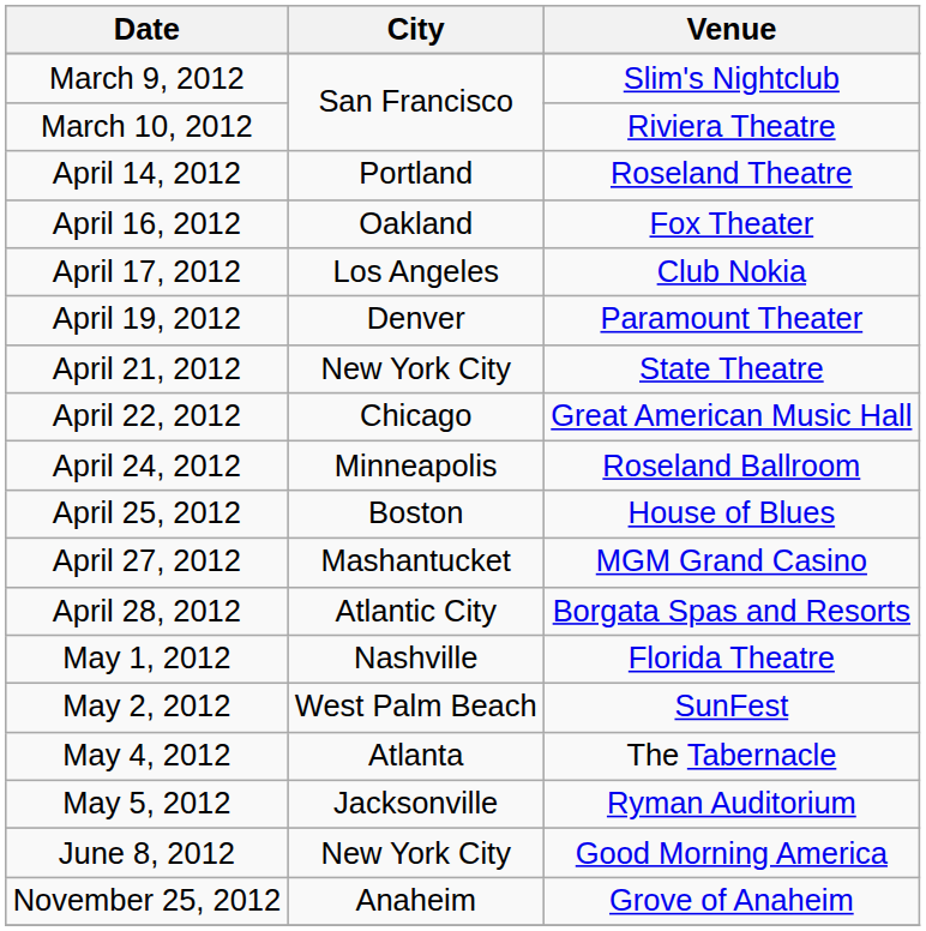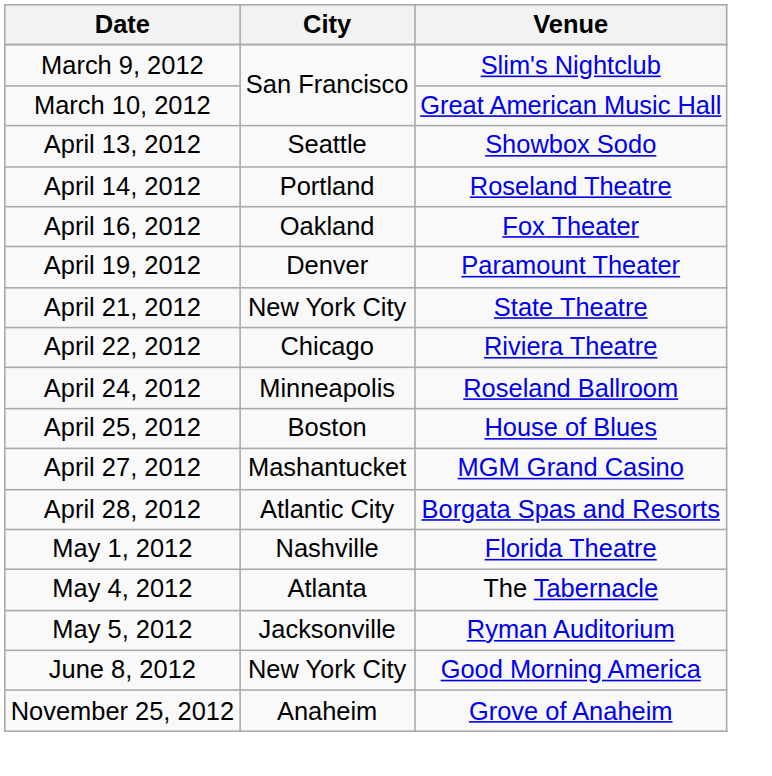March 10, 2012 | Venue: Riviera Theatre -> Great American Music Hall
+ row: April 13, 2012 | Seattle | Showbox Sodo
- row: April 17, 2012 | Los Angeles | Club Nokia
April 22, 2012 | Venue: Great American Music Hall -> Riviera Theatre
- row: May 2, 2012 | West Palm Beach | SunFest
